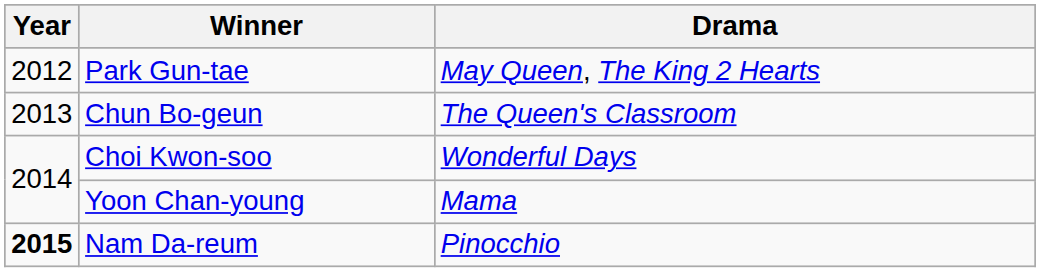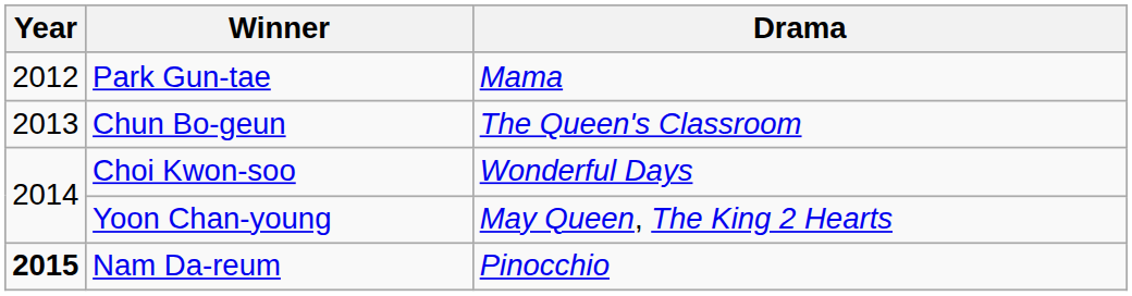Park Gun-tae | Drama: May Queen, The King 2 Hearts -> Mama
Yoon Chan-young | Drama: Mama -> May Queen, The King 2 Hearts
